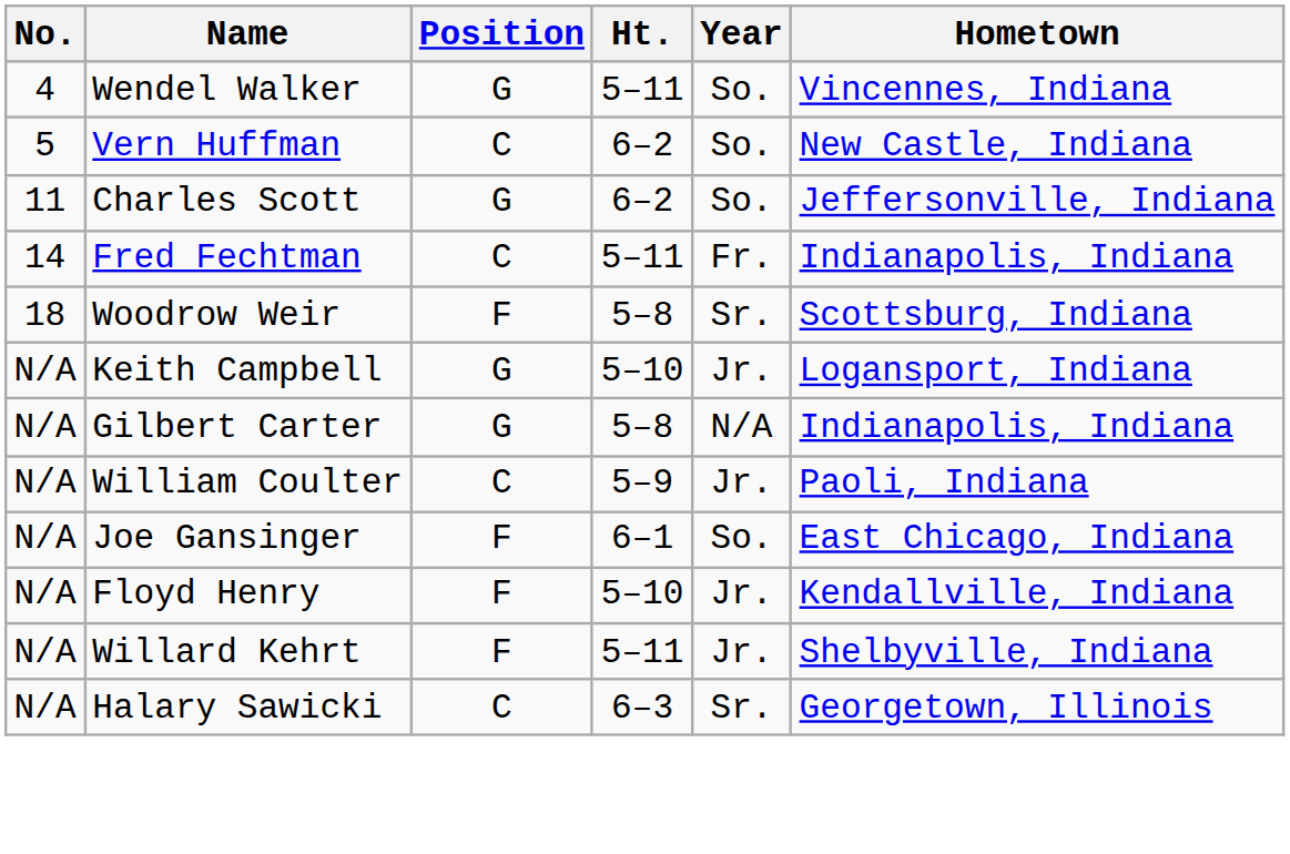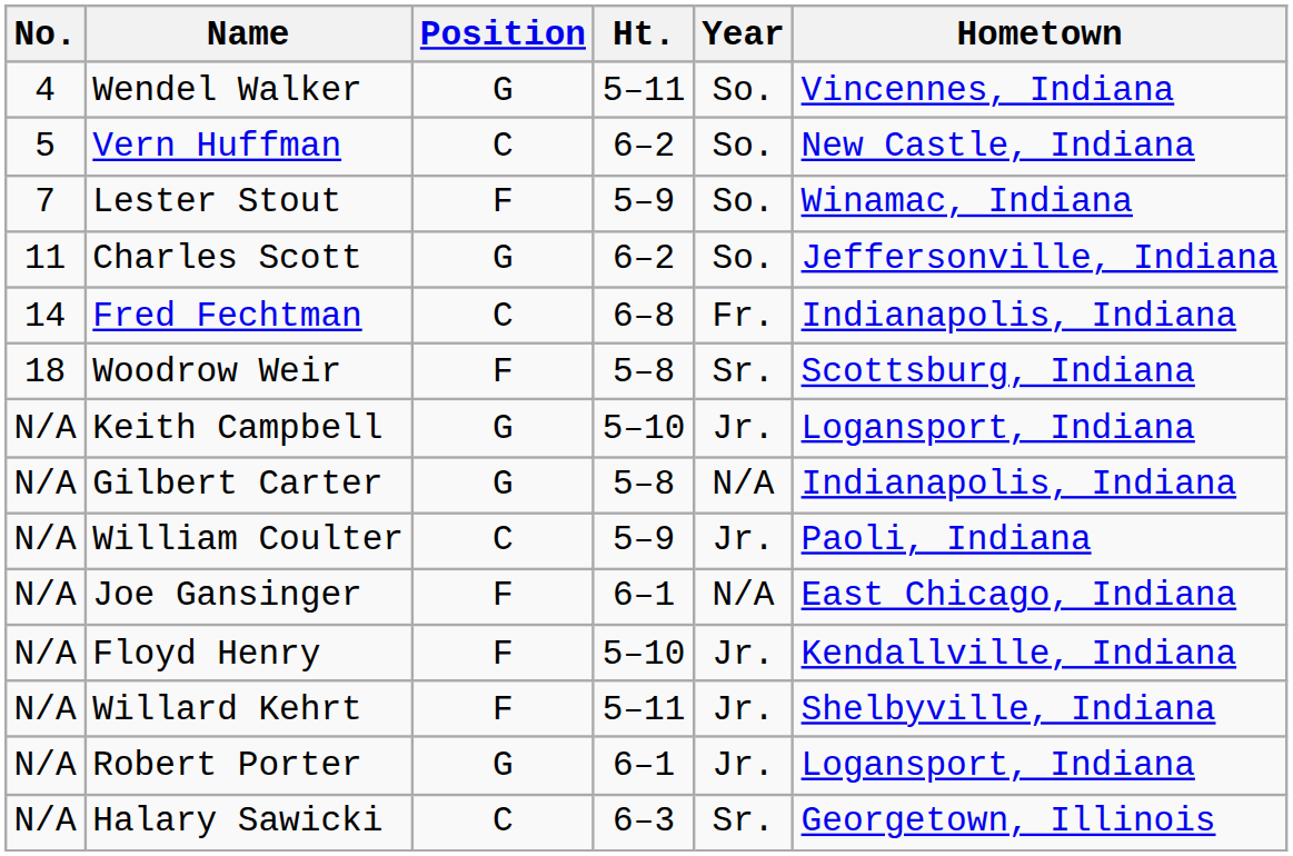+ row: 7 | Lester Stout | F | 5–9 | So. | Winamac, Indiana
Fred Fechtman | Ht.: 5–11 -> 6–8
Joe Gansinger | Year: So. -> N/A
+ row: N/A | Robert Porter | G | 6–1 | Jr. | Logansport, Indiana
